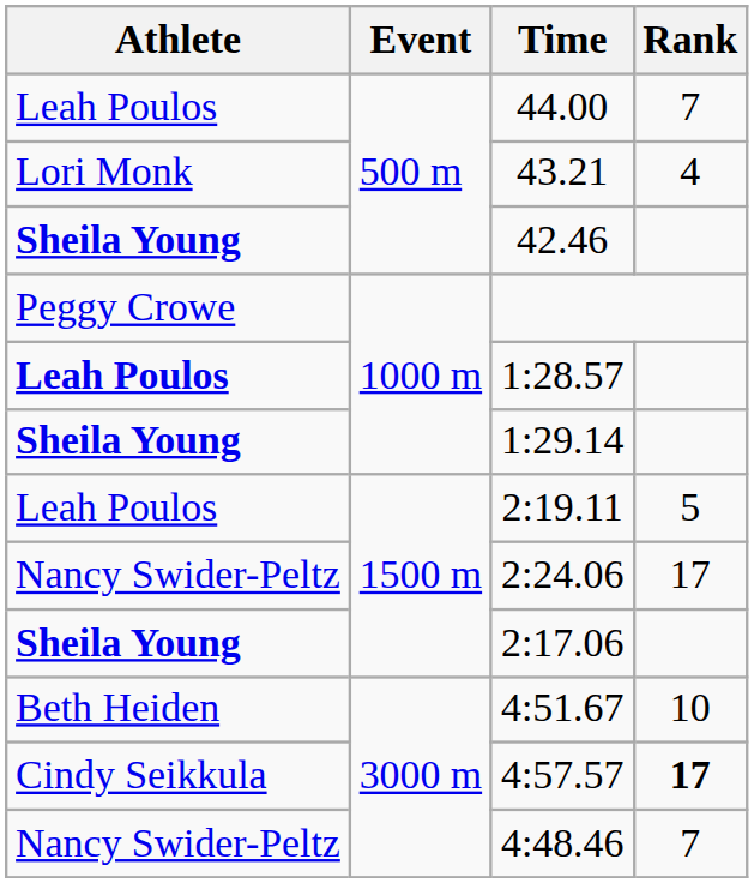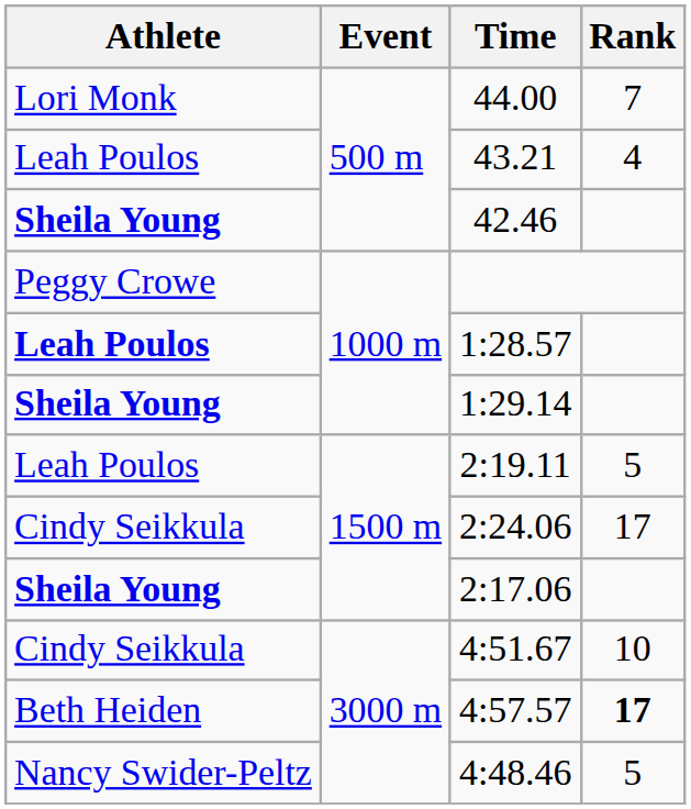44.00 | Athlete: Leah Poulos -> Lori Monk
43.21 | Athlete: Lori Monk -> Leah Poulos
2:24.06 | Athlete: Nancy Swider-Peltz -> Cindy Seikkula
4:51.67 | Athlete: Beth Heiden -> Cindy Seikkula
4:57.57 | Athlete: Cindy Seikkula -> Beth Heiden
4:48.46 | Rank: 7 -> 5
